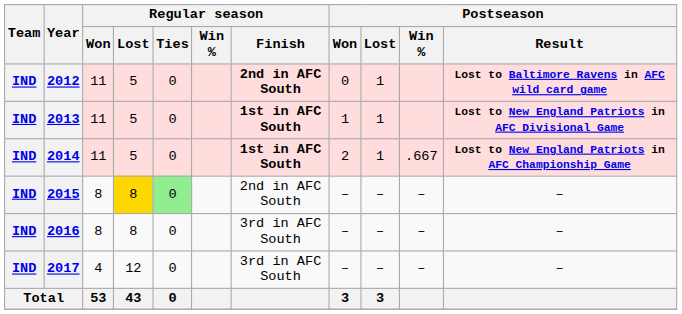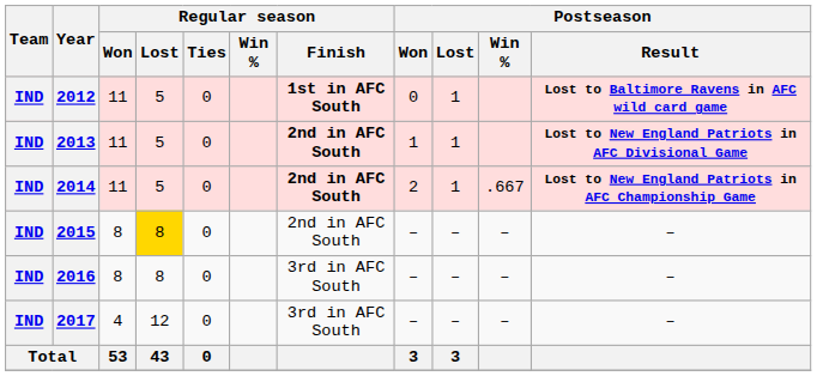2012 | Regular season / Finish: 2nd in AFC South -> 1st in AFC South
2013 | Regular season / Finish: 1st in AFC South -> 2nd in AFC South
2014 | Regular season / Finish: 1st in AFC South -> 2nd in AFC South
2015 | Regular season / Ties: lightgreen background -> no background
